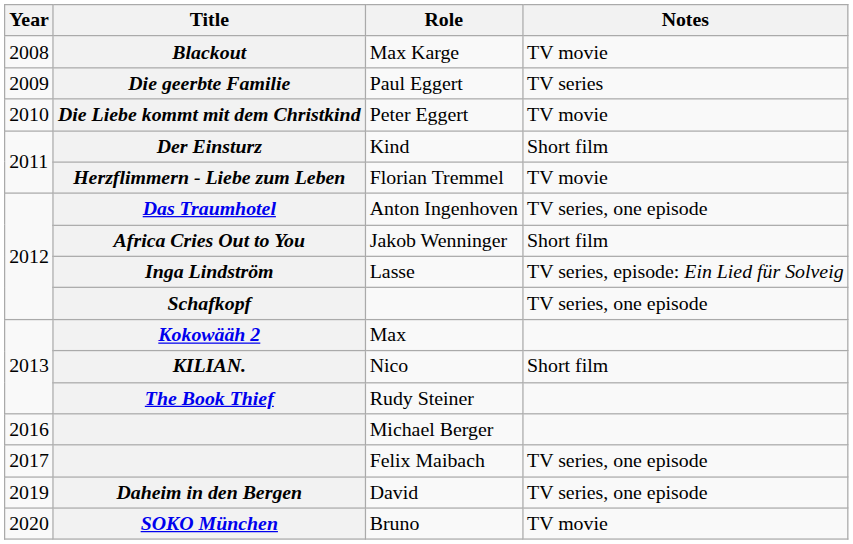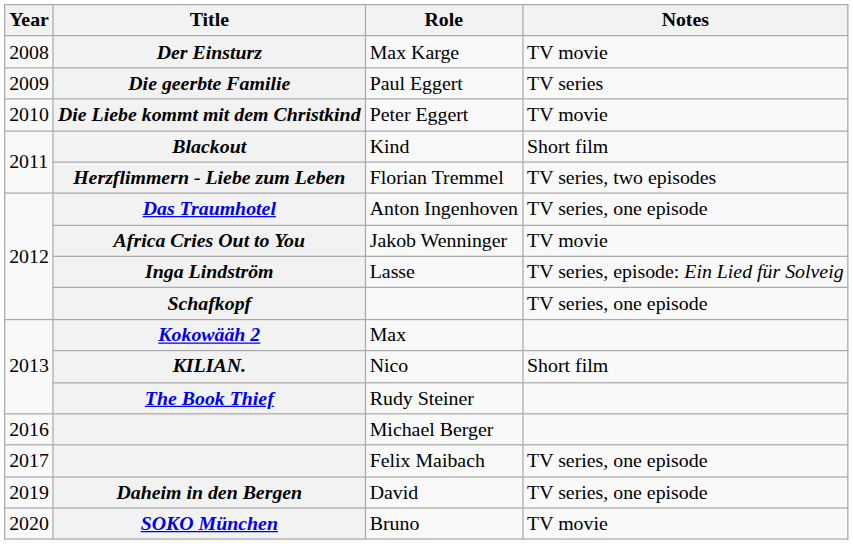Max Karge | Title: Blackout -> Der Einsturz
Kind | Title: Der Einsturz -> Blackout
Florian Tremmel | Notes: TV movie -> TV series, two episodes
Jakob Wenninger | Notes: Short film -> TV movie
